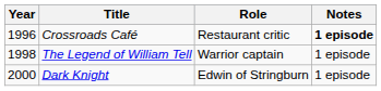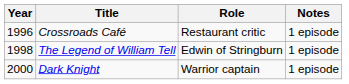Crossroads Café | Notes: bold -> normal
The Legend of William Tell | Role: Warrior captain -> Edwin of Stringburn
Dark Knight | Role: Edwin of Stringburn -> Warrior captain
